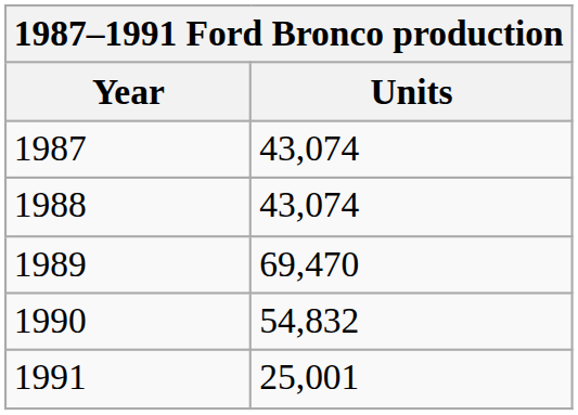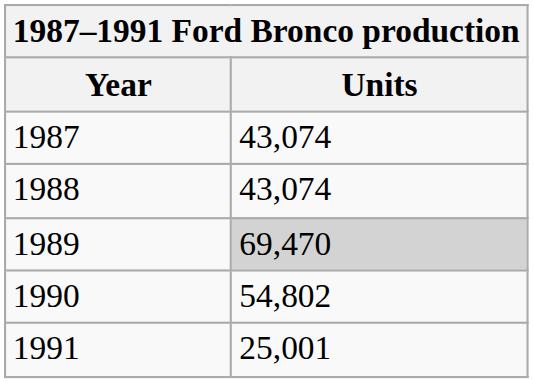1989 | Units: no background -> lightgrey background
1990 | Units: 54,832 -> 54,802
